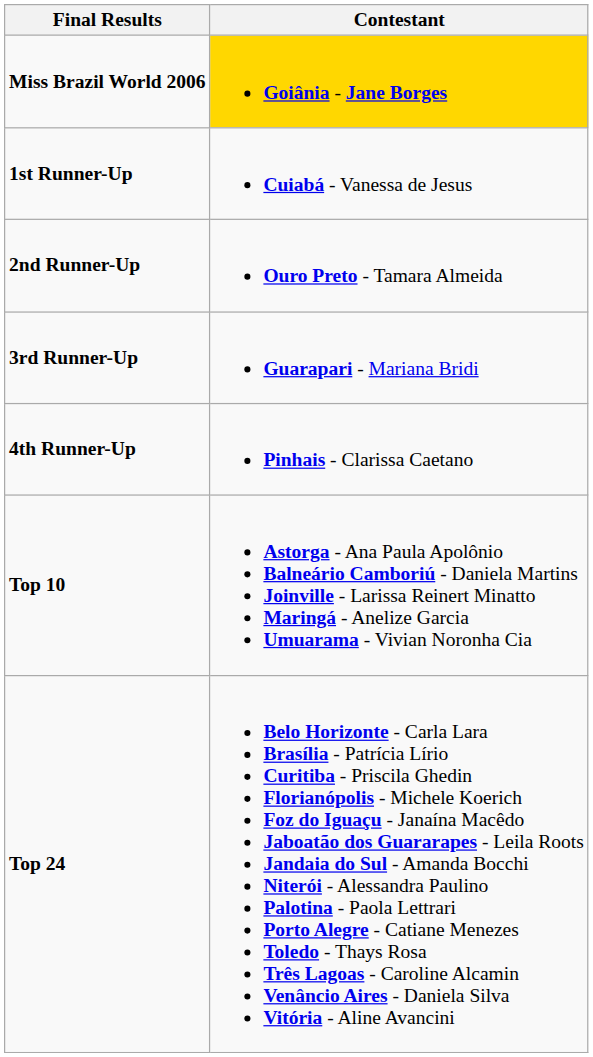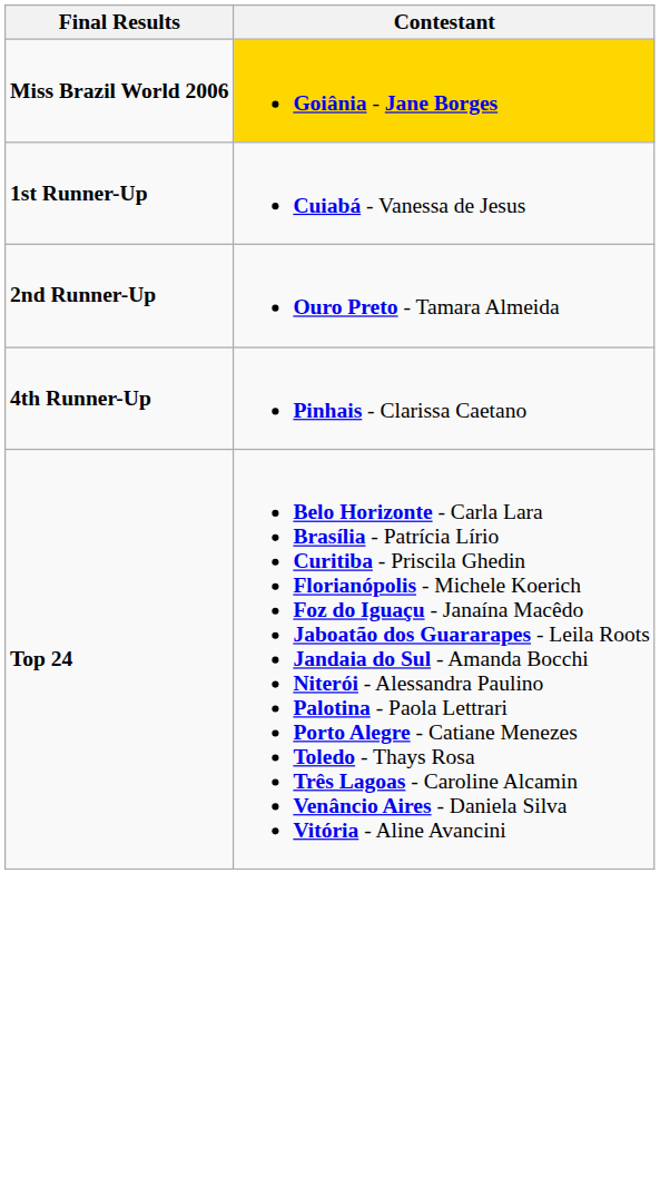- row: 3rd Runner-Up | Guarapari - Mariana Bridi
- row: Top 10 | Astorga - Ana Paula Apolônio Balneário Camboriú - Daniela Martins Joinville - Larissa Reinert Minatto Maringá - Anelize Garcia Umuarama - Vivian Noronha Cia
